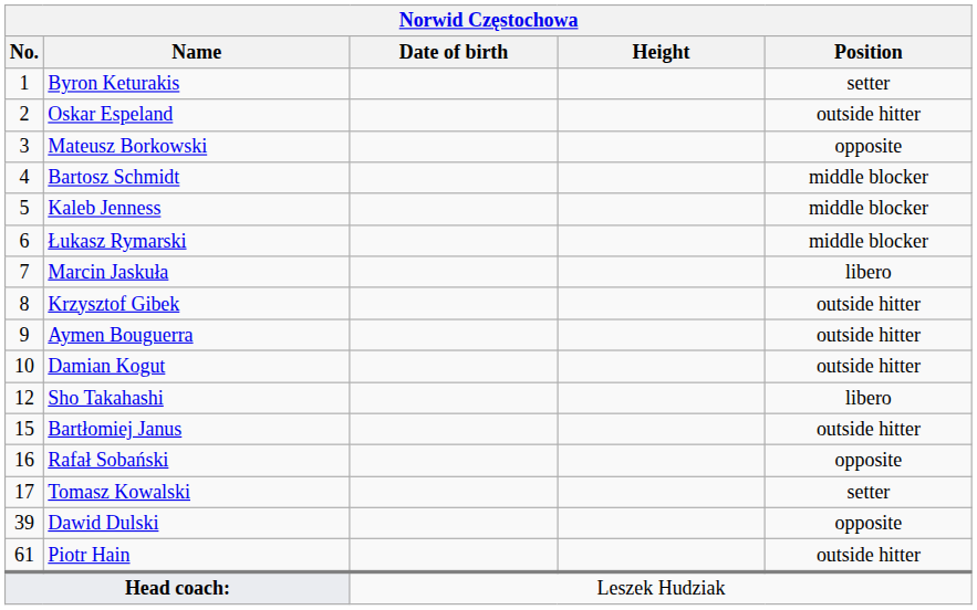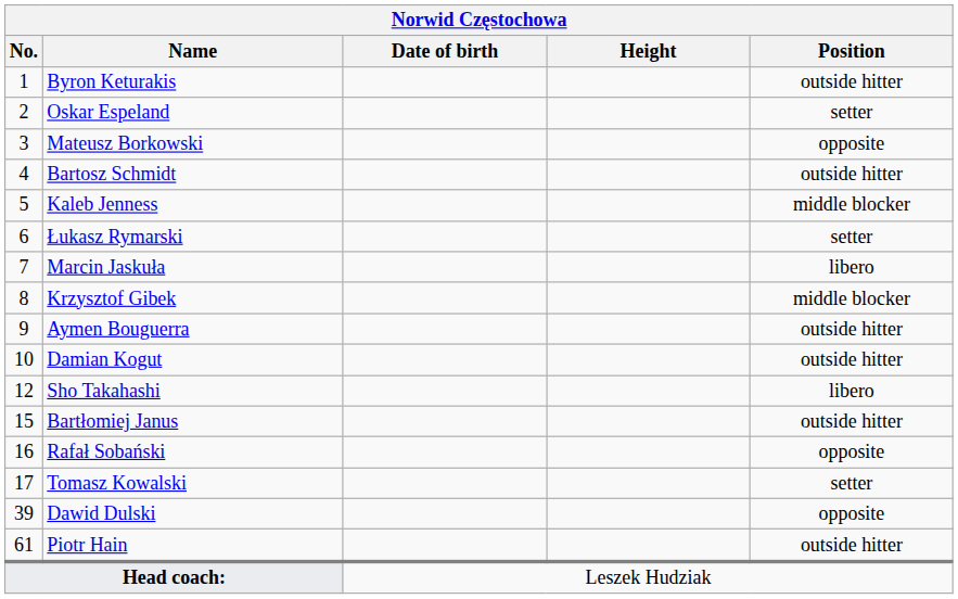Byron Keturakis | Position: setter -> outside hitter
Oskar Espeland | Position: outside hitter -> setter
Bartosz Schmidt | Position: middle blocker -> outside hitter
Łukasz Rymarski | Position: middle blocker -> setter
Krzysztof Gibek | Position: outside hitter -> middle blocker
